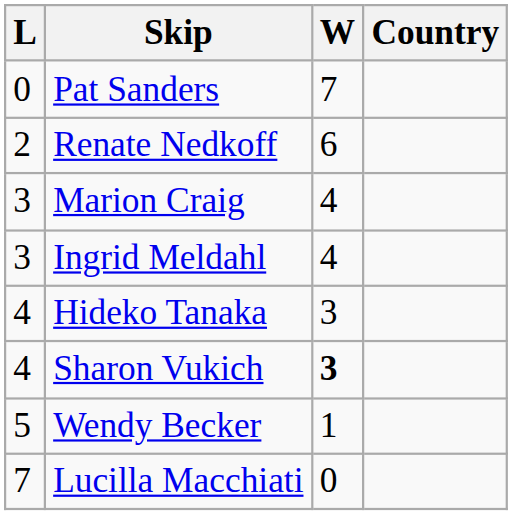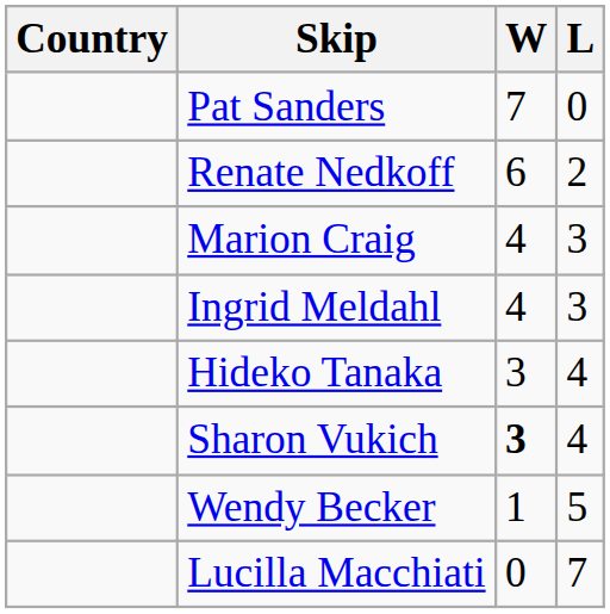columns swapped: Country <-> L
